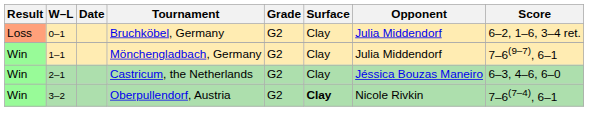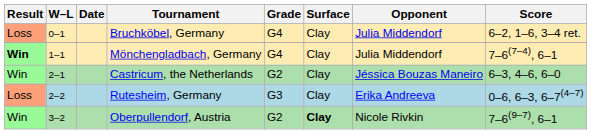Bruchköbel, Germany | Grade: G2 -> G4
Mönchengladbach, Germany | Result: normal -> bold
Mönchengladbach, Germany | Grade: G2 -> G4
Mönchengladbach, Germany | Score: 7–6(9–7), 6–1 -> 7–6(7–4), 6–1
+ row: Loss | 2–2 | Rutesheim, Germany | G3 | Clay | Erika Andreeva | 0–6, 6–3, 6–7(4–7)
Oberpullendorf, Austria | Score: 7–6(7–4), 6–1 -> 7–6(9–7), 6–1
